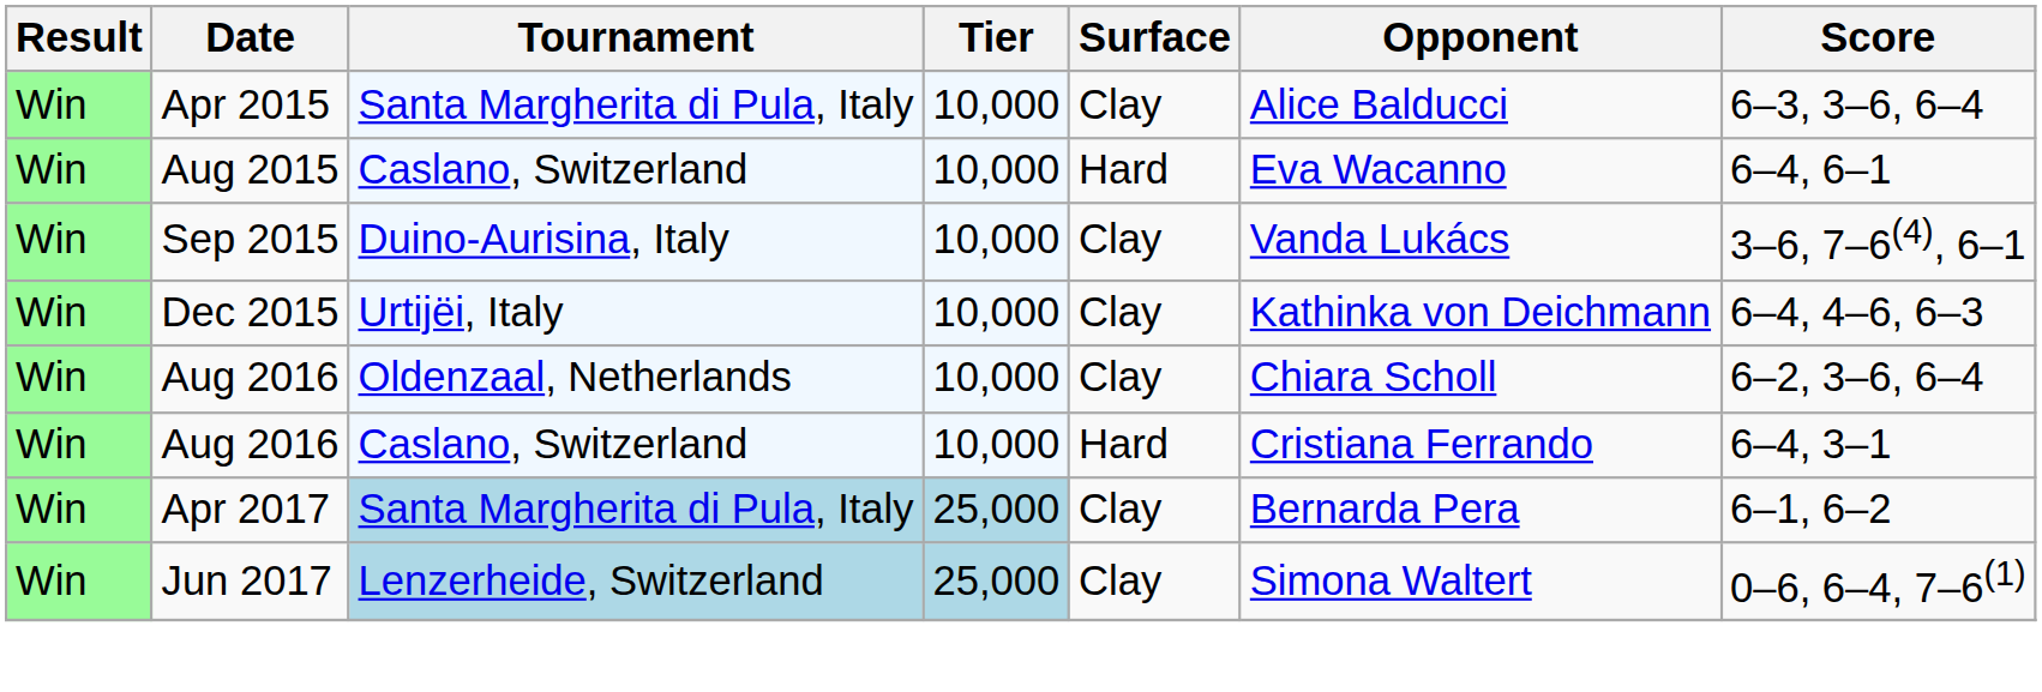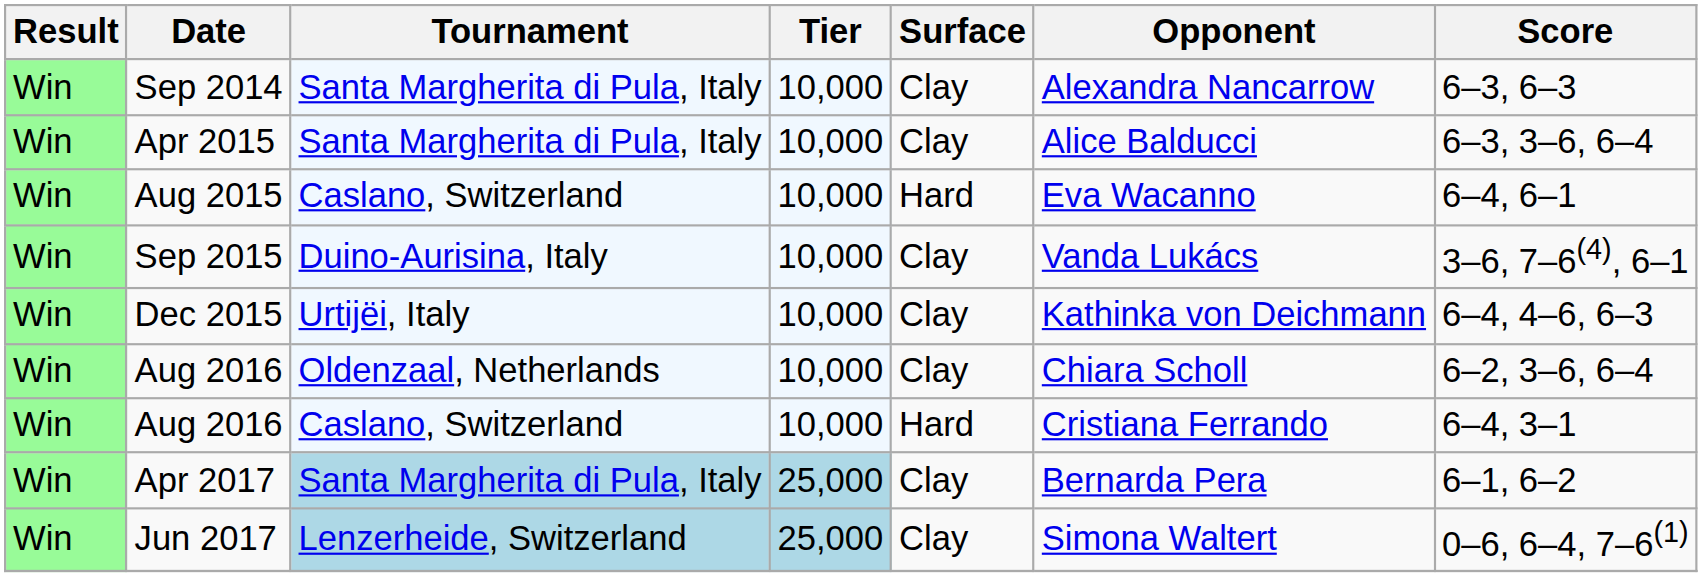+ row: Win | Sep 2014 | Santa Margherita di Pula, Italy | 10,000 | Clay | Alexandra Nancarrow | 6–3, 6–3
